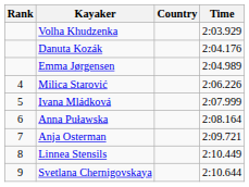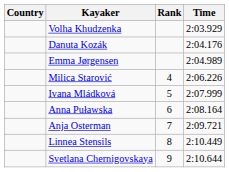columns swapped: Rank <-> Country
